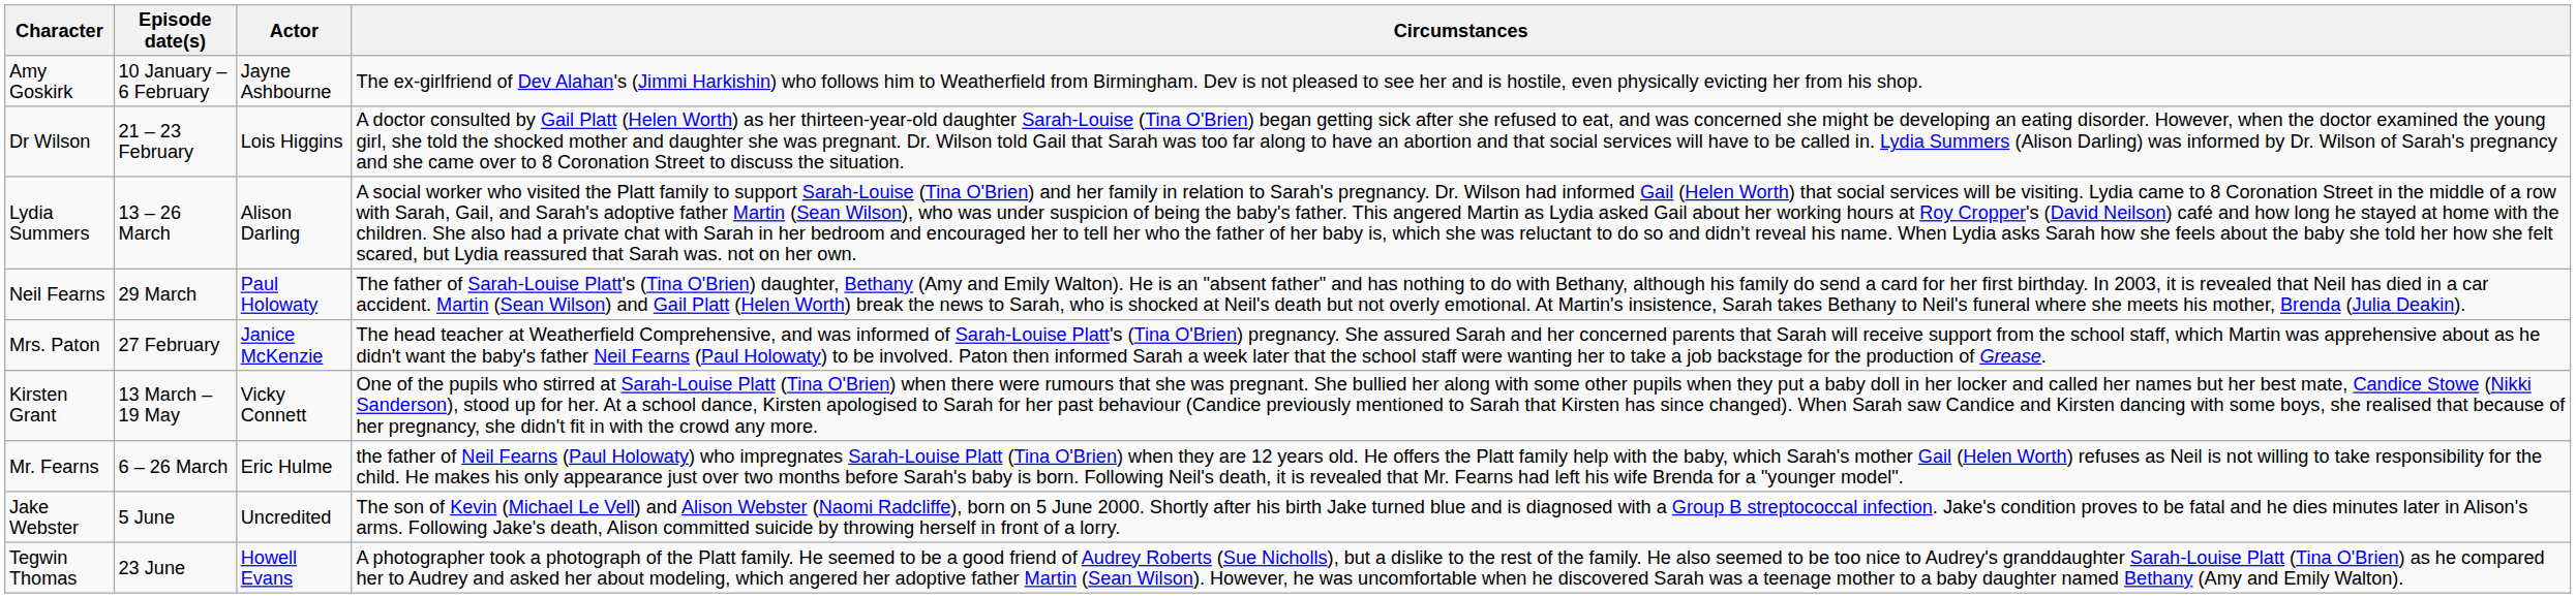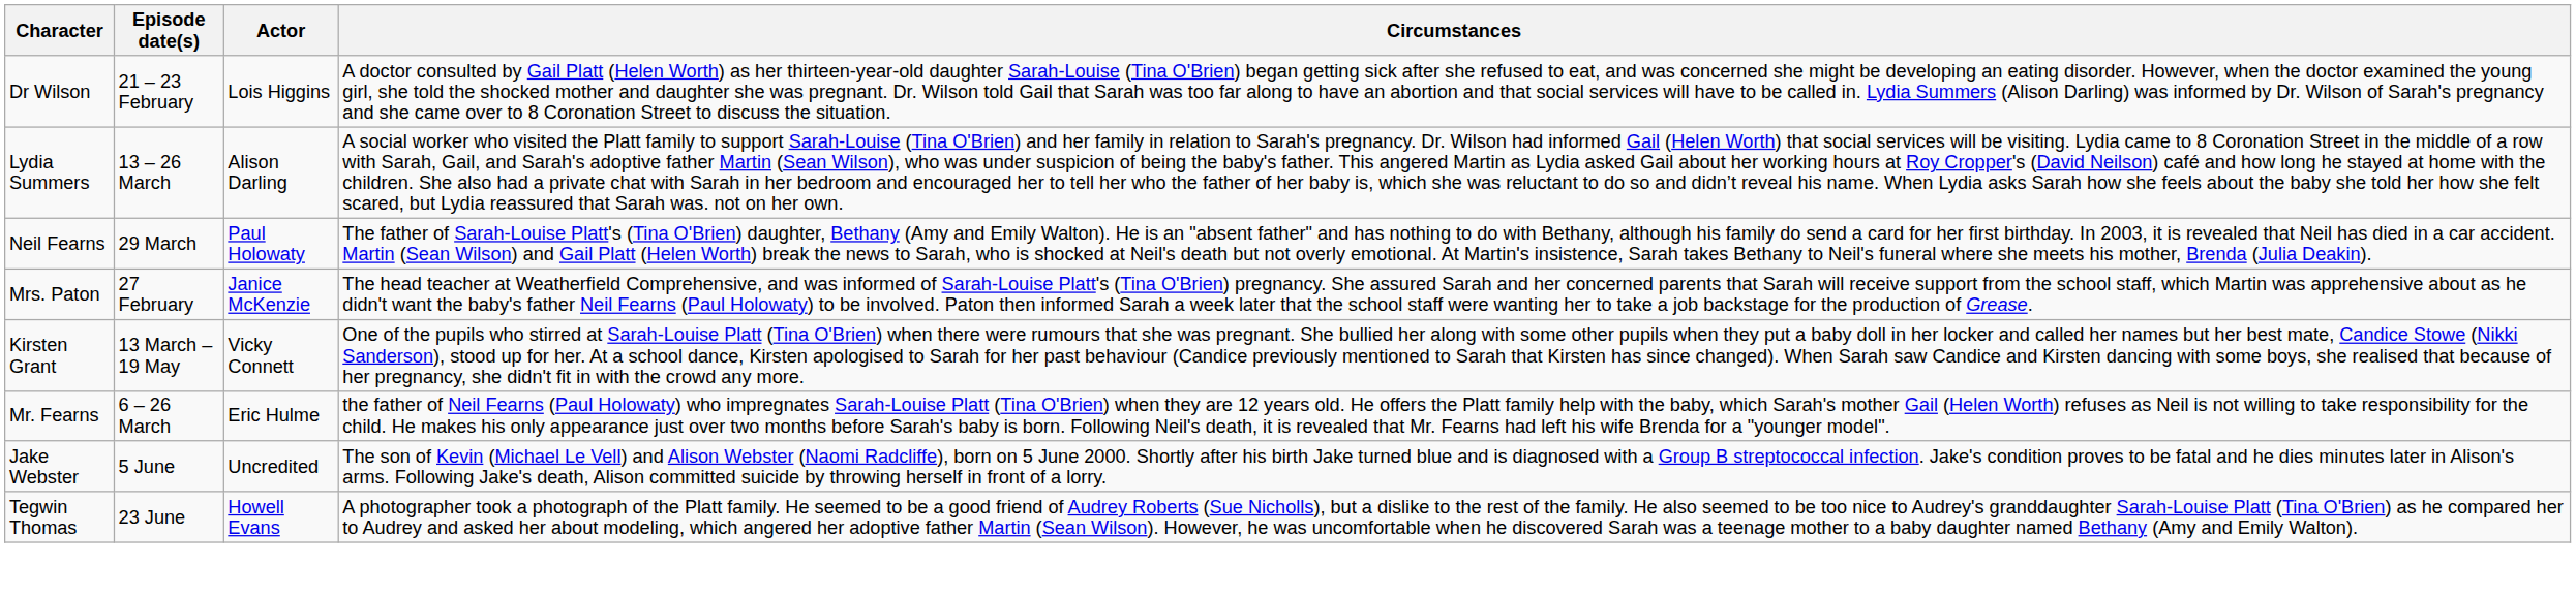- row: Amy Goskirk | 10 January – 6 February | Jayne Ashbourne | The ex-girlfriend of Dev Alahan's (Jimmi Harkishin) who follows him to Weatherfield from Birmingham. Dev is not pleased to see her and is hostile, even physically evicting her from his shop.
